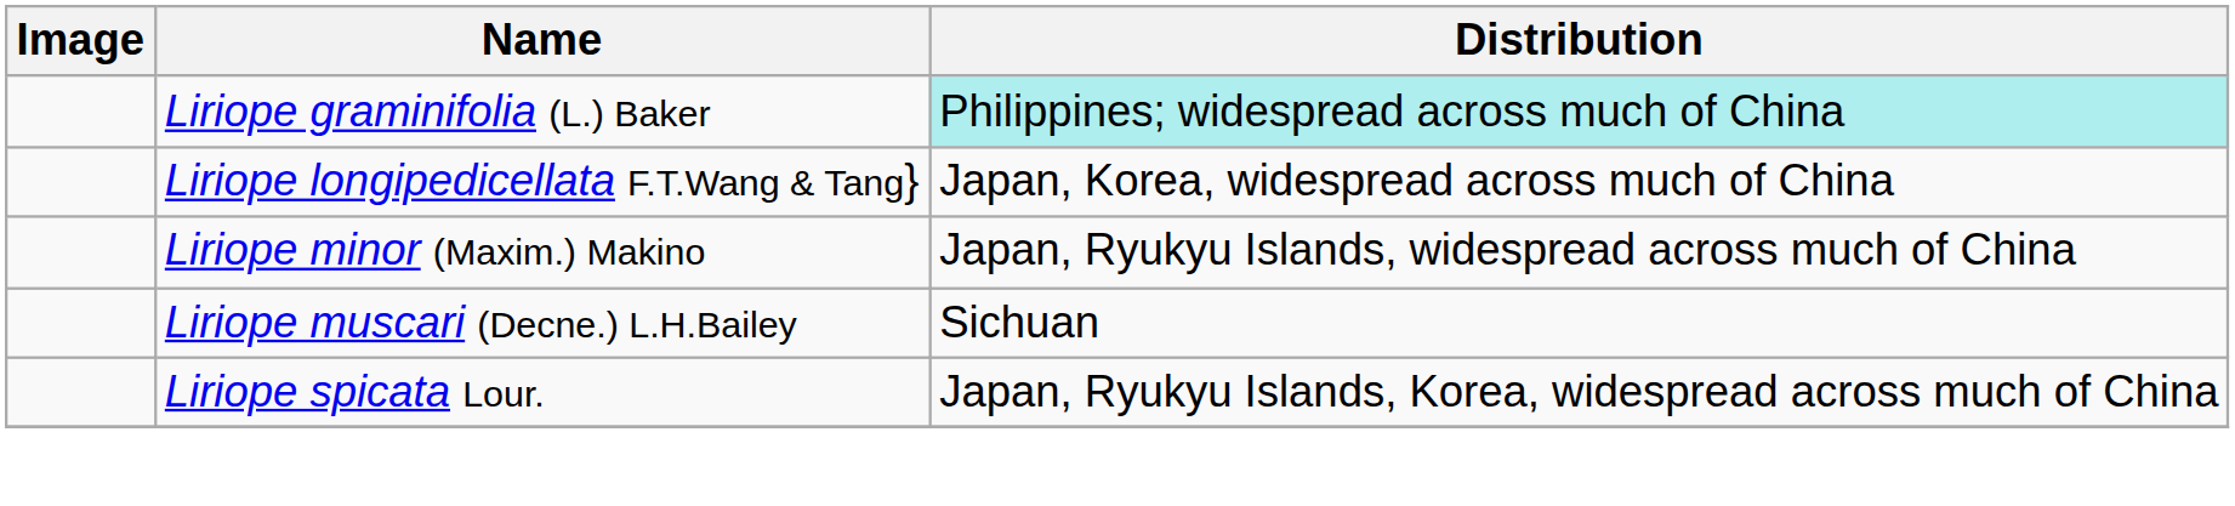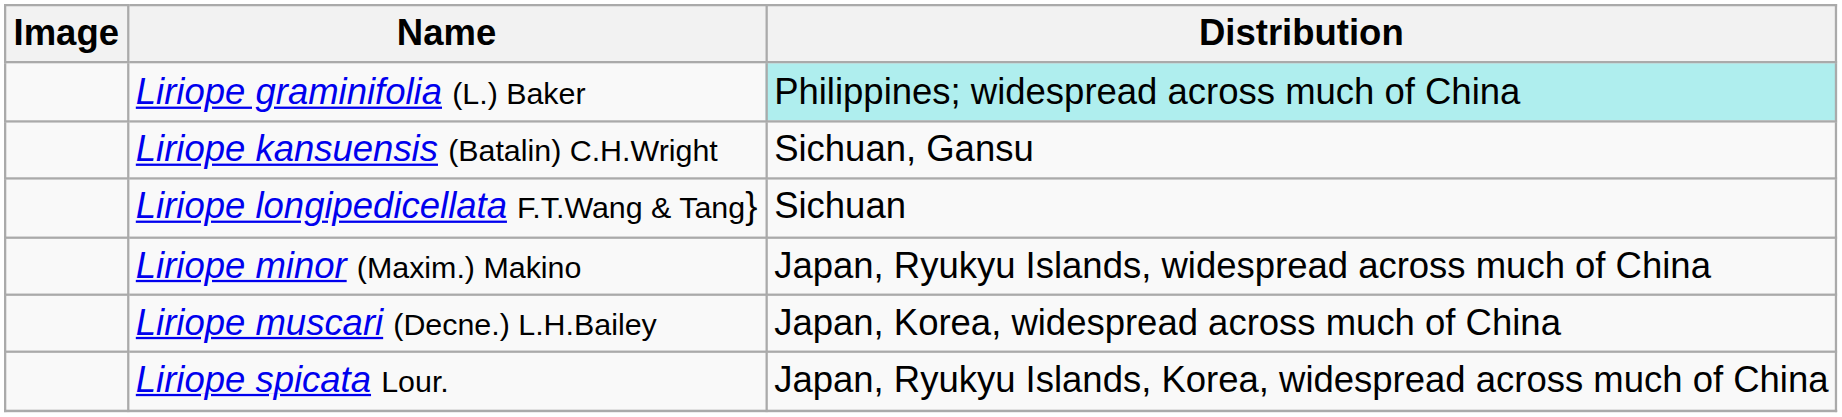+ row: Liriope kansuensis (Batalin) C.H.Wright | Sichuan, Gansu
Liriope longipedicellata F.T.Wang & Tang} | Distribution: Japan, Korea, widespread across much of China -> Sichuan
Liriope muscari (Decne.) L.H.Bailey | Distribution: Sichuan -> Japan, Korea, widespread across much of China
